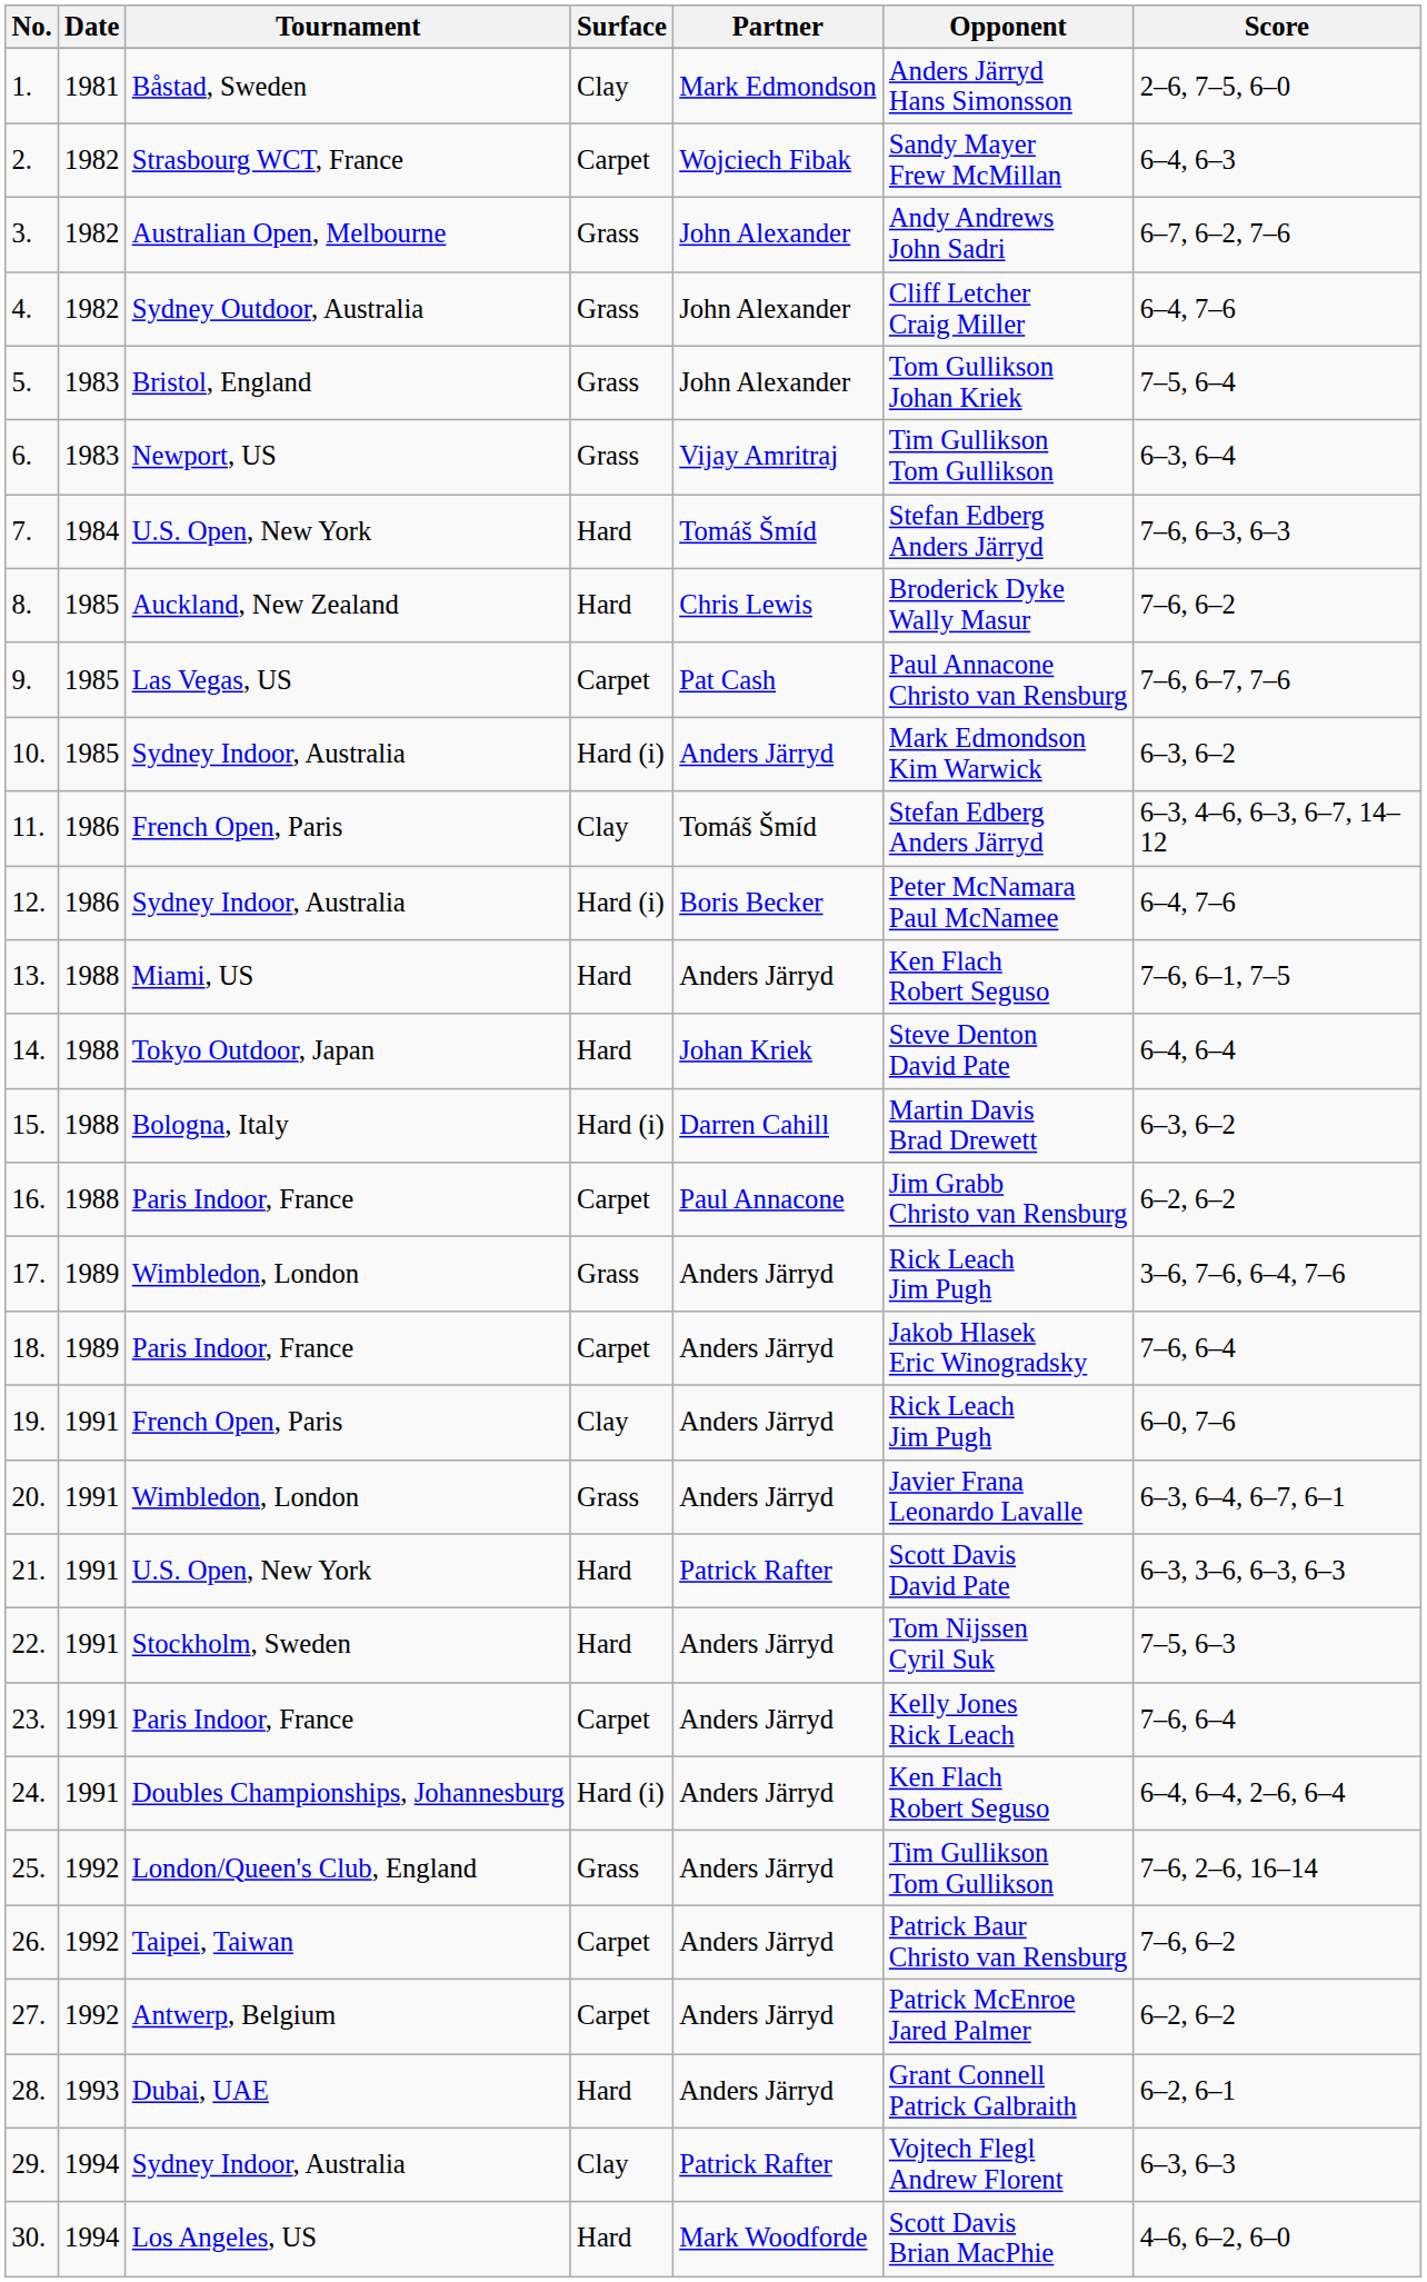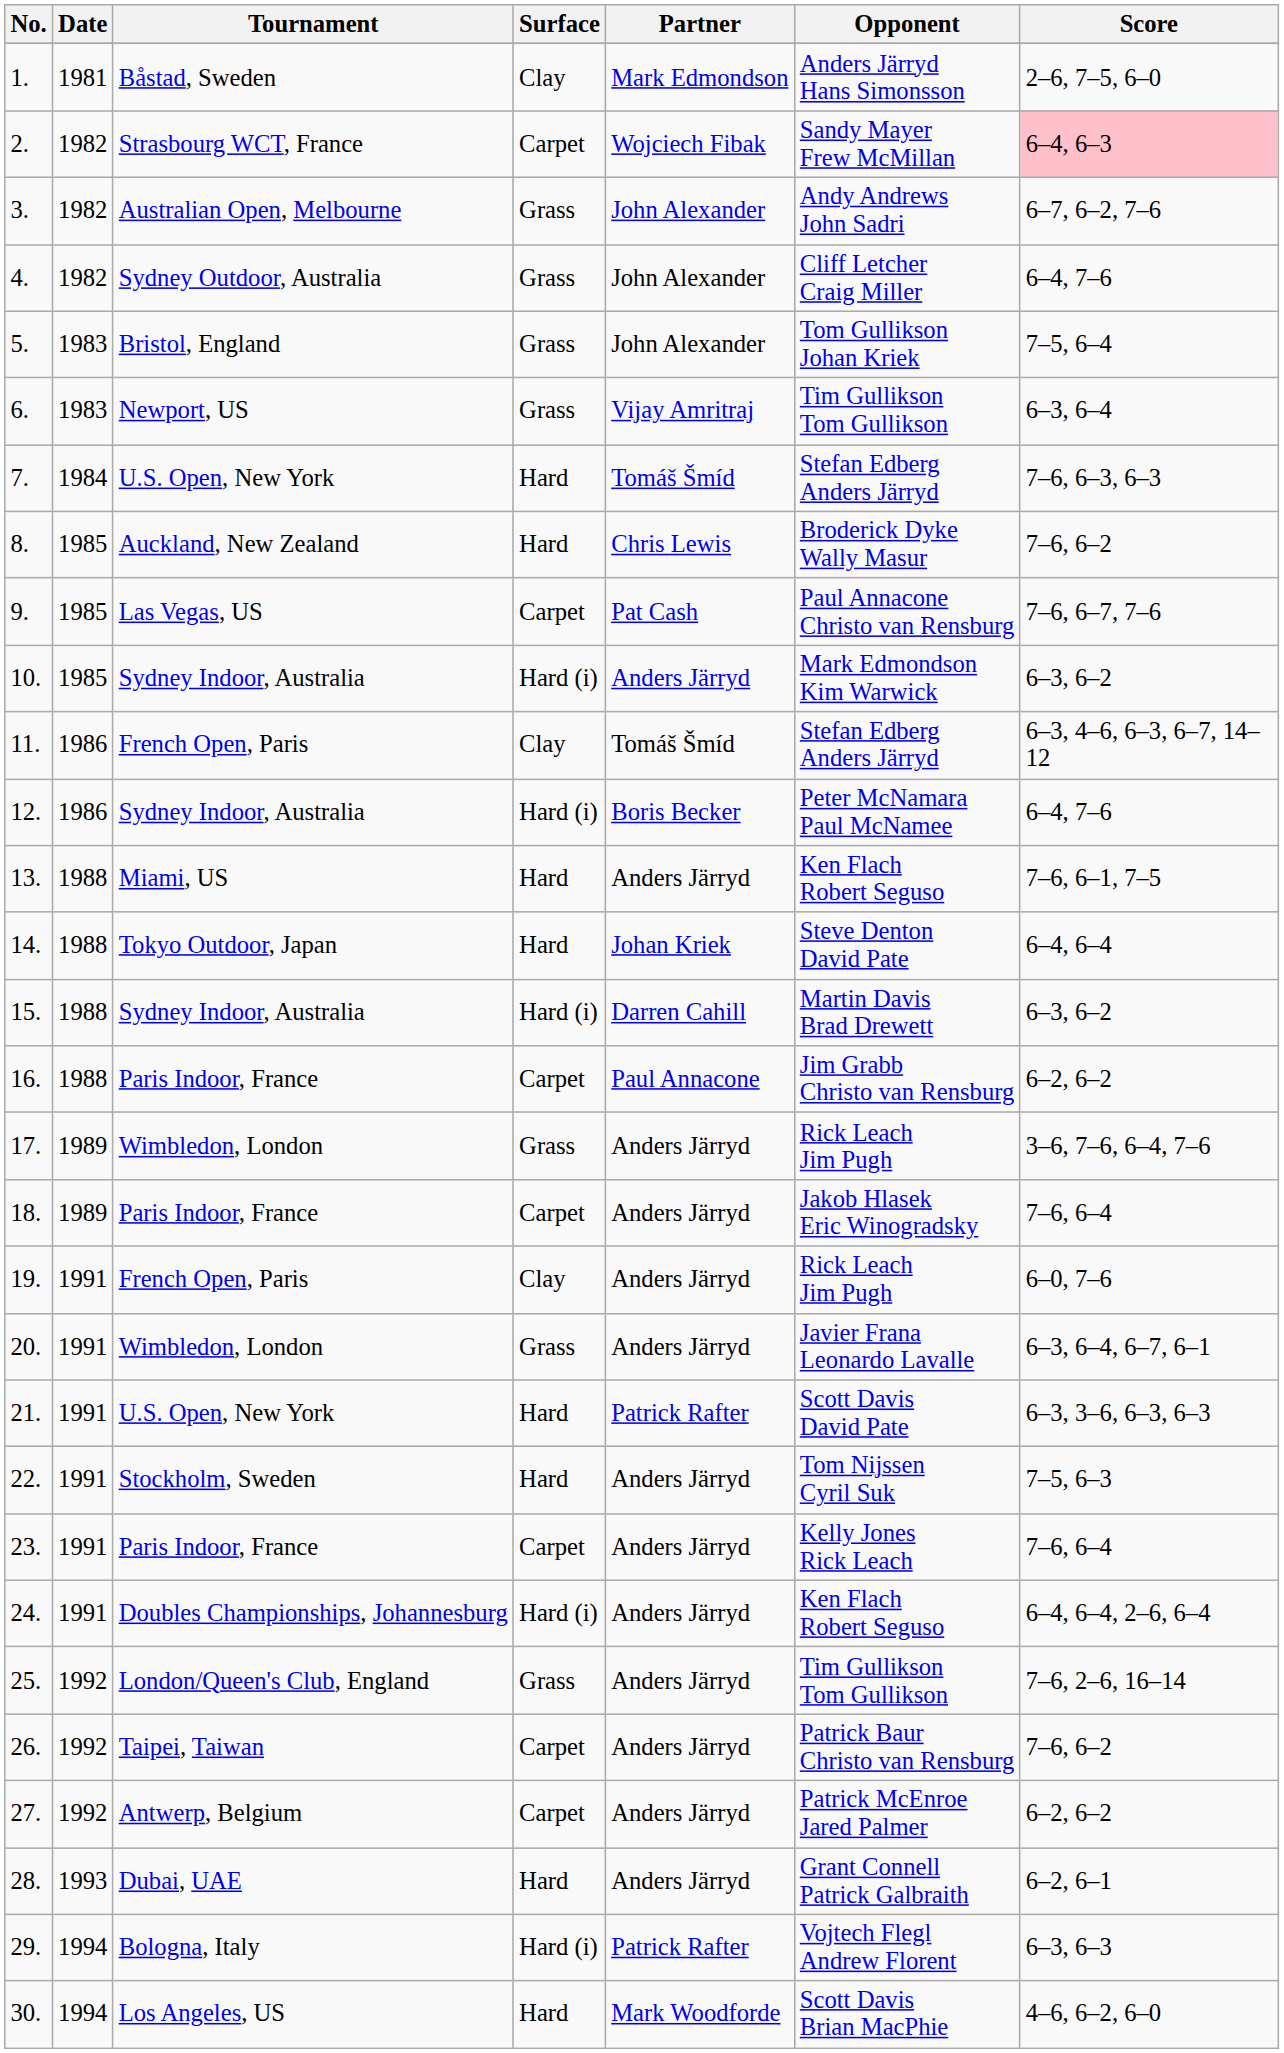2. | Score: no background -> pink background
15. | Tournament: Bologna, Italy -> Sydney Indoor, Australia
29. | Tournament: Sydney Indoor, Australia -> Bologna, Italy
29. | Surface: Clay -> Hard (i)
